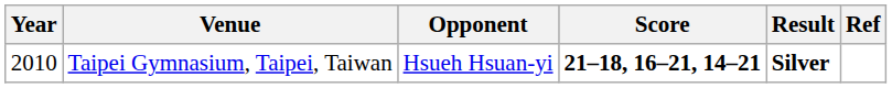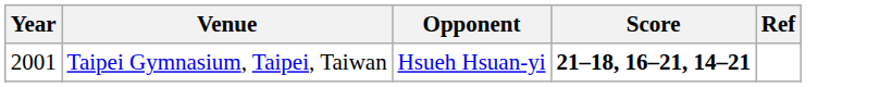- column: Result | Silver
Taipei Gymnasium, Taipei, Taiwan | Year: 2010 -> 2001
